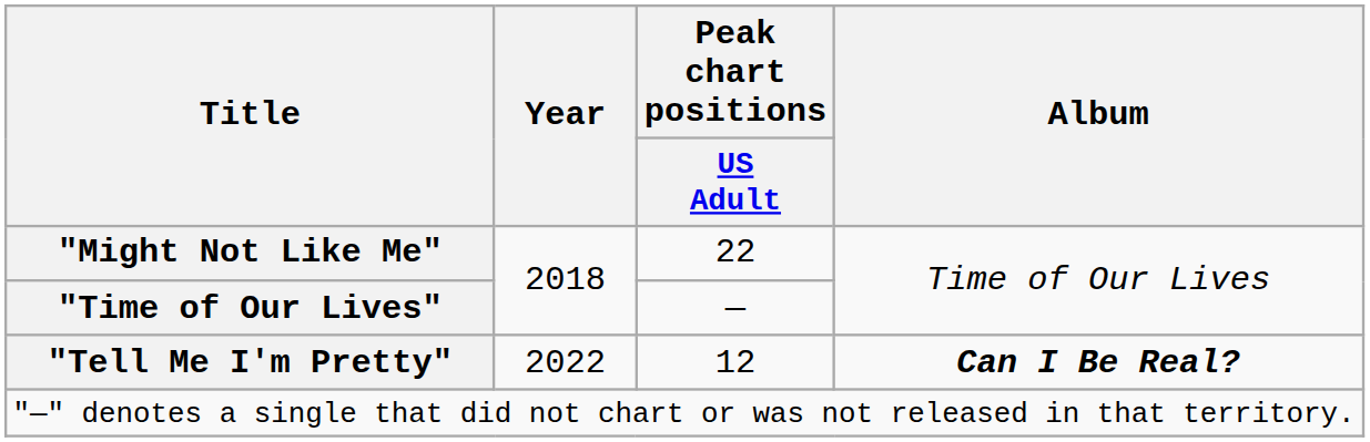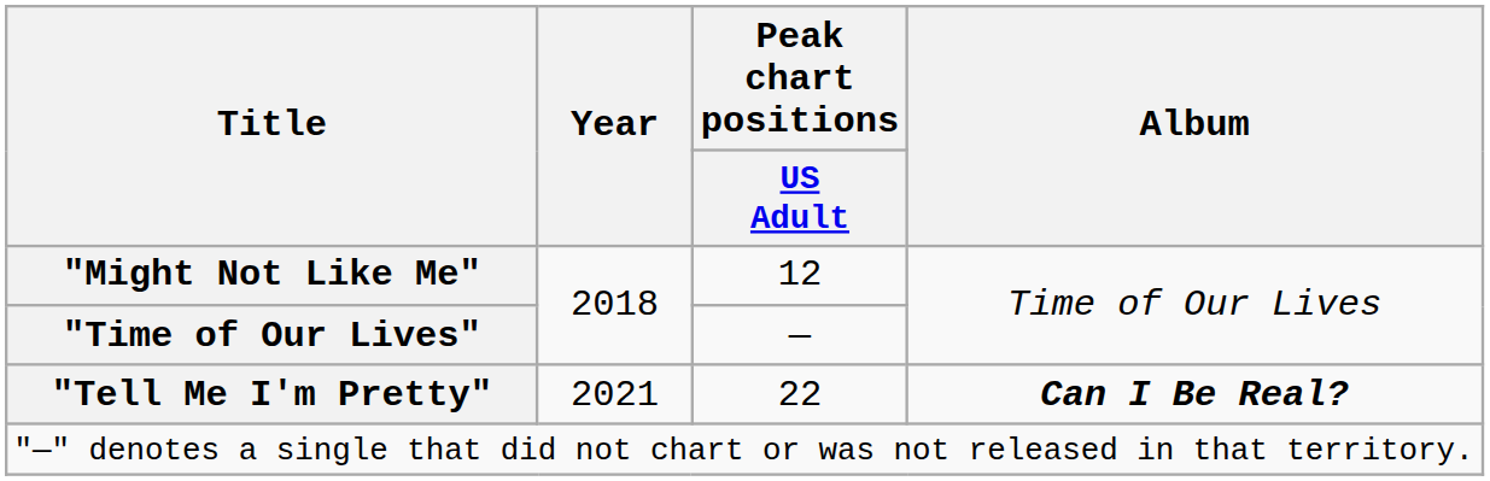"Might Not Like Me" | Peak chart positions / US Adult: 22 -> 12
"Tell Me I'm Pretty" | Year: 2022 -> 2021
"Tell Me I'm Pretty" | Peak chart positions / US Adult: 12 -> 22
